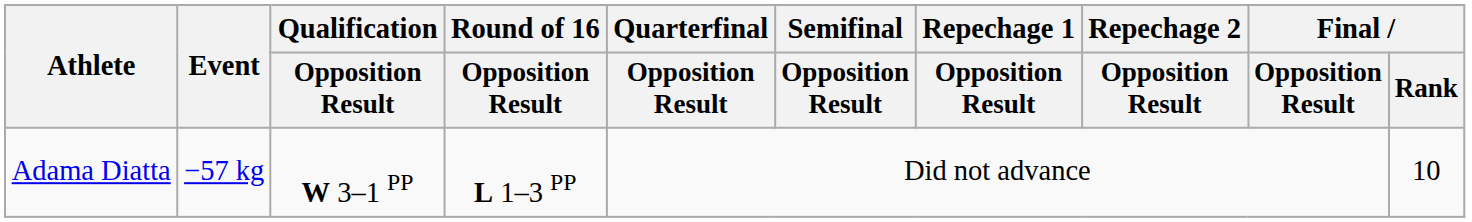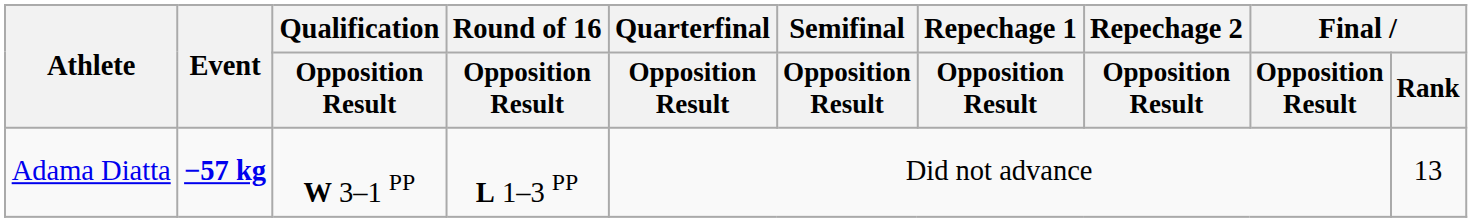Adama Diatta | Event: normal -> bold
Adama Diatta | Final / Rank: 10 -> 13
